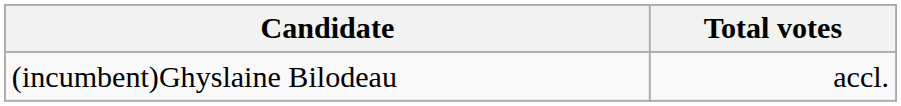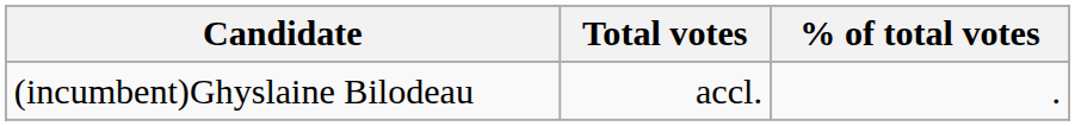+ column: % of total votes | .
